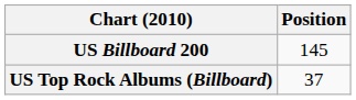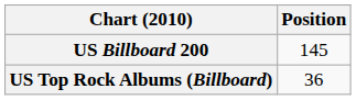US Top Rock Albums (Billboard) | Position: 37 -> 36
